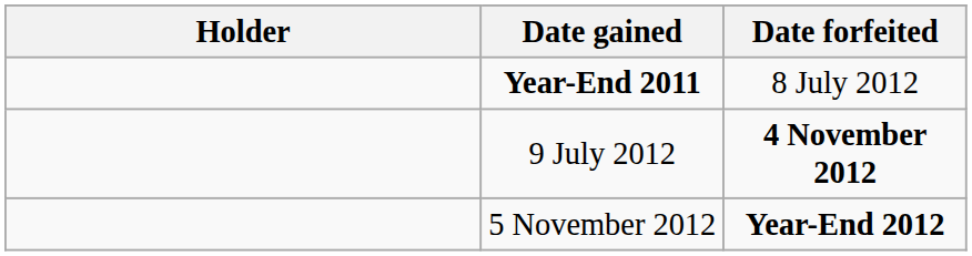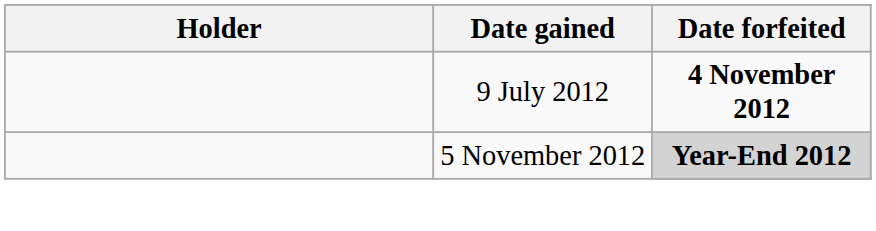- row: Year-End 2011 | 8 July 2012
5 November 2012 | Date forfeited: no background -> lightgrey background
